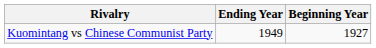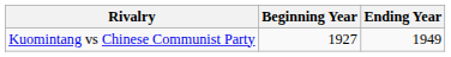columns swapped: Beginning Year <-> Ending Year
